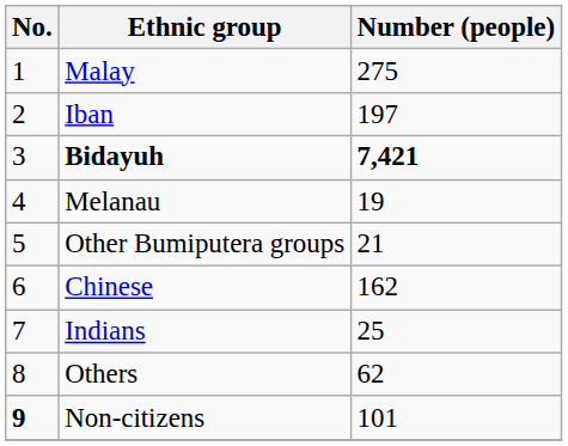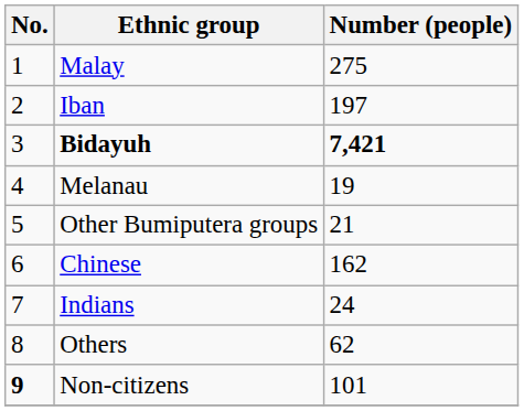Indians | Number (people): 25 -> 24
